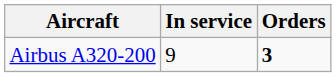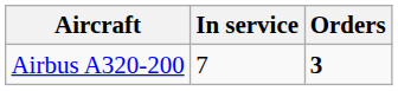Airbus A320-200 | In service: 9 -> 7
